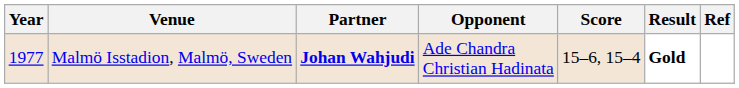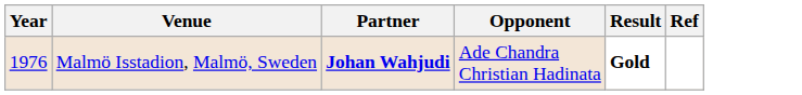- column: Score | 15–6, 15–4
Malmö Isstadion, Malmö, Sweden | Year: 1977 -> 1976
